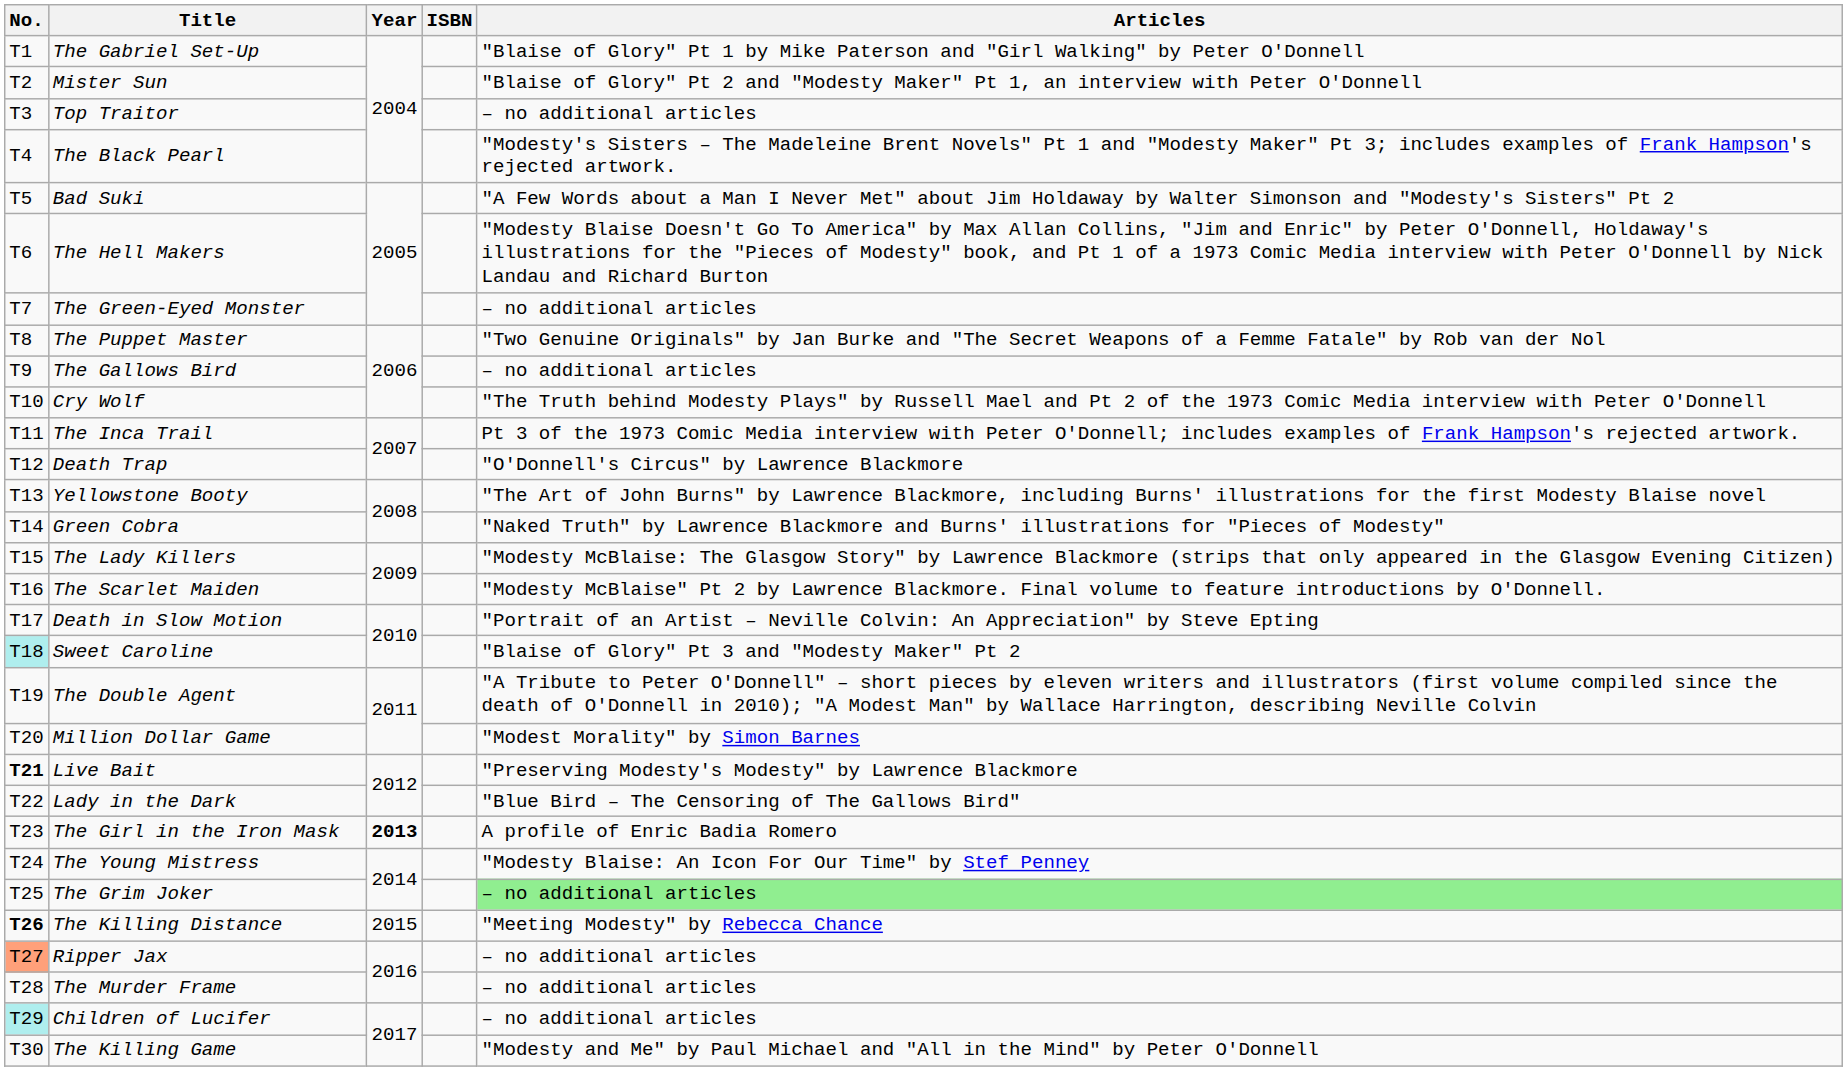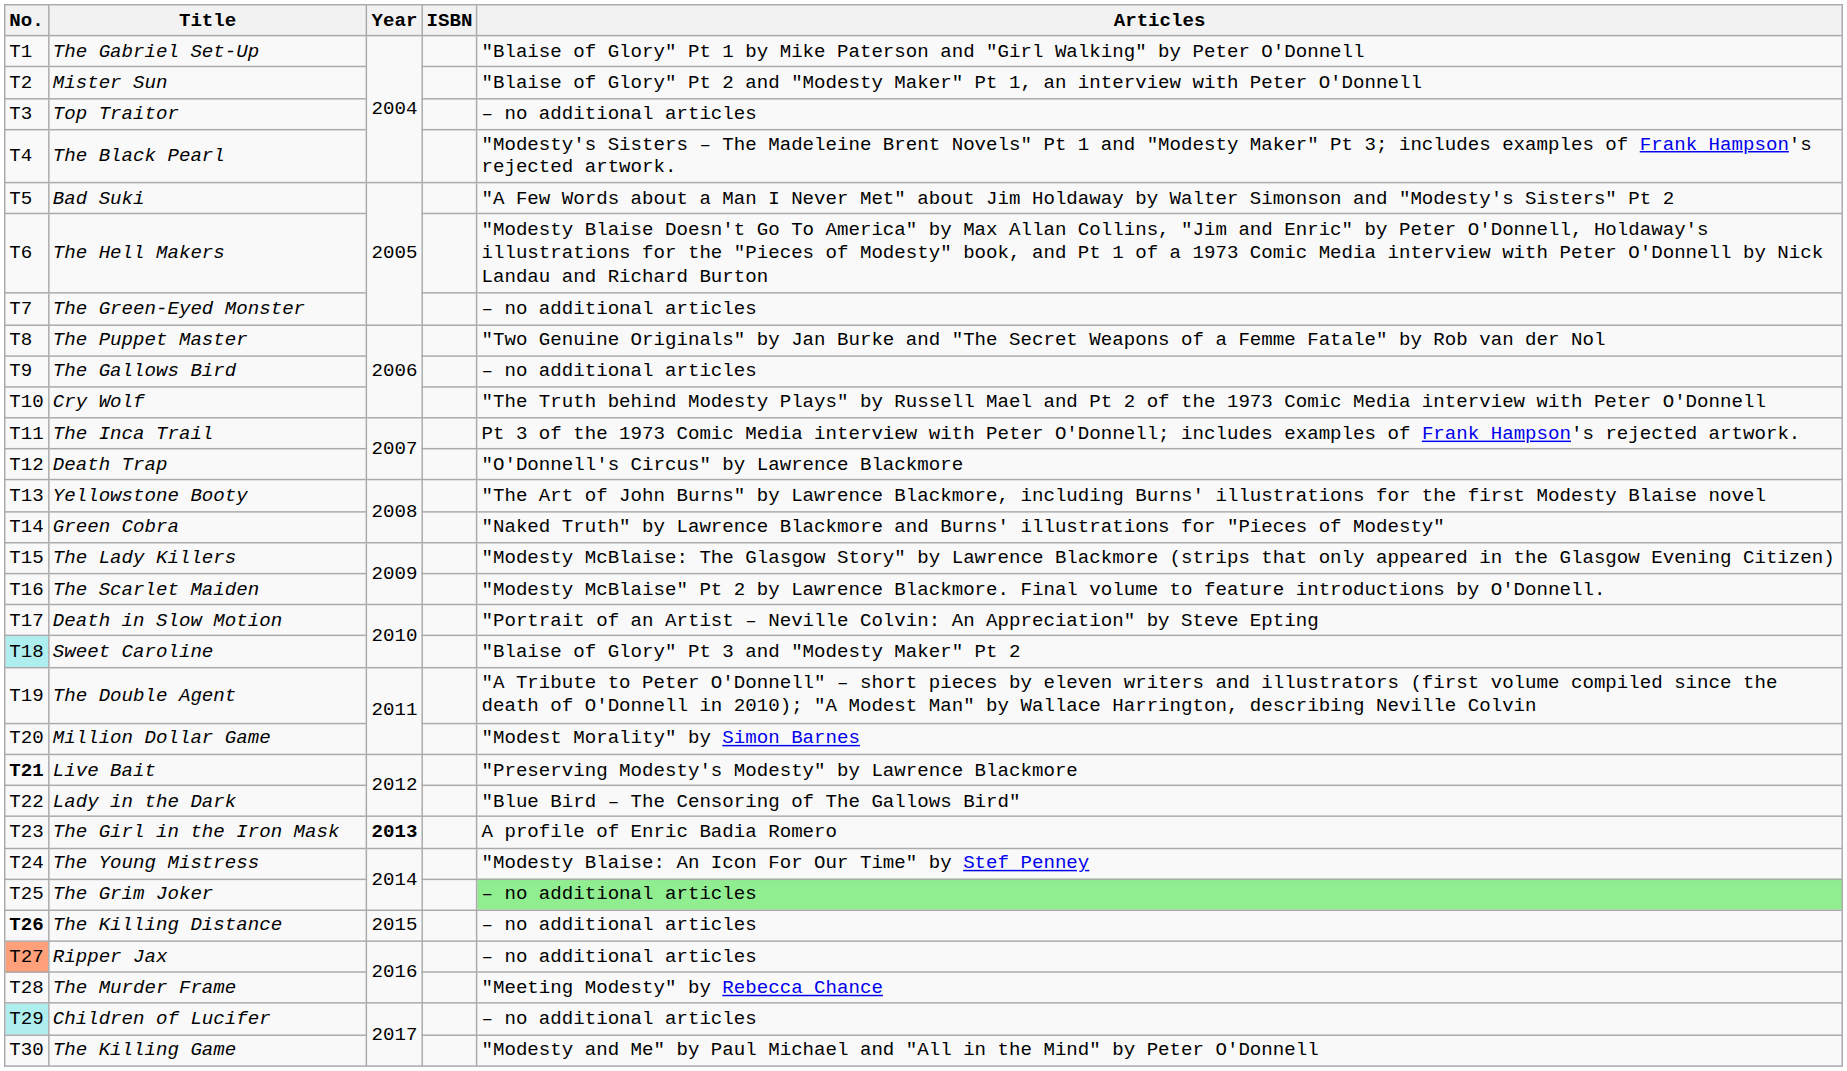The Killing Distance | Articles: "Meeting Modesty" by Rebecca Chance -> – no additional articles
The Murder Frame | Articles: – no additional articles -> "Meeting Modesty" by Rebecca Chance
